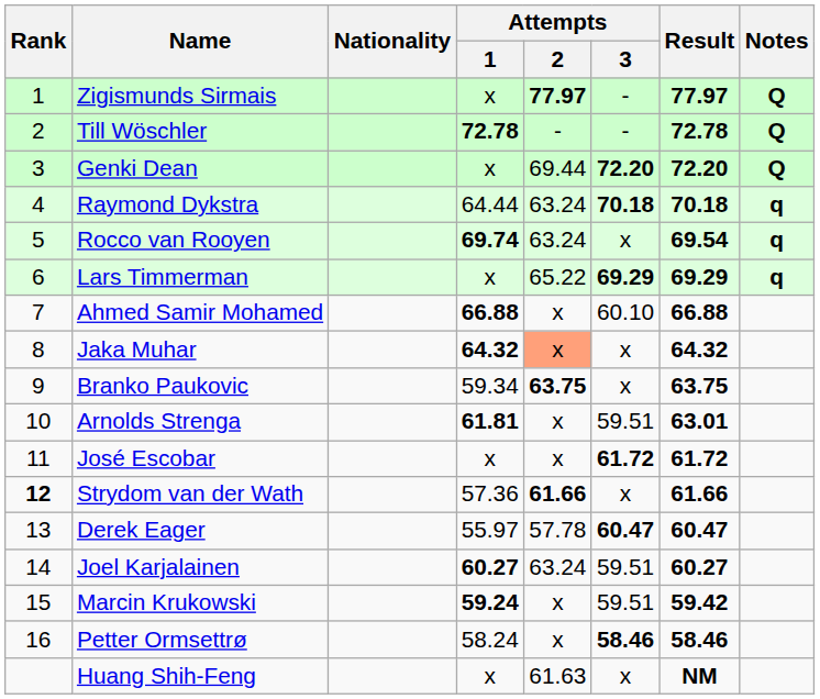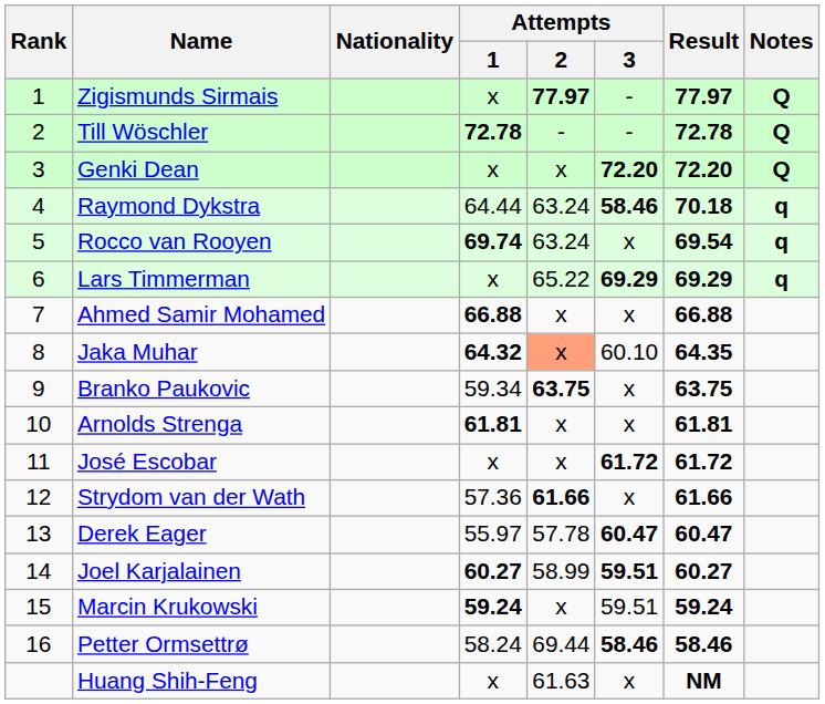Genki Dean | Attempts / 2: 69.44 -> x
Raymond Dykstra | Attempts / 3: 70.18 -> 58.46
Ahmed Samir Mohamed | Attempts / 3: 60.10 -> x
Jaka Muhar | Attempts / 3: x -> 60.10
Jaka Muhar | Result: 64.32 -> 64.35
Arnolds Strenga | Attempts / 3: 59.51 -> x
Arnolds Strenga | Result: 63.01 -> 61.81
Strydom van der Wath | Rank: bold -> normal
Joel Karjalainen | Attempts / 2: 63.24 -> 58.99
Joel Karjalainen | Attempts / 3: normal -> bold
Marcin Krukowski | Result: 59.42 -> 59.24
Petter Ormsettrø | Attempts / 2: x -> 69.44
